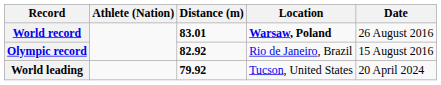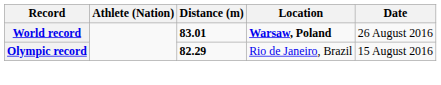Olympic record | Distance (m): 82.92 -> 82.29
- row: World leading | 79.92 | Tucson, United States | 20 April 2024
